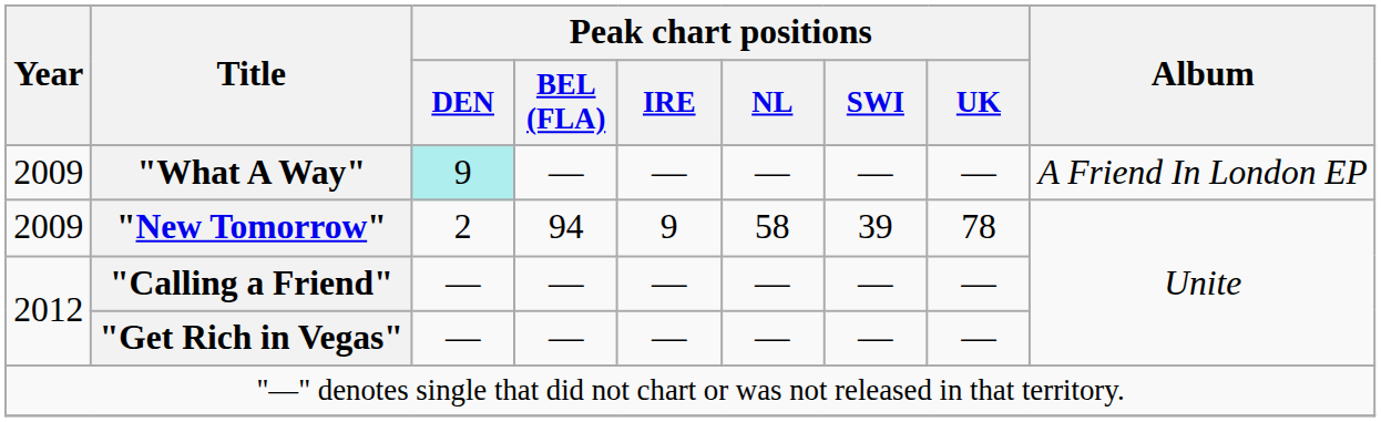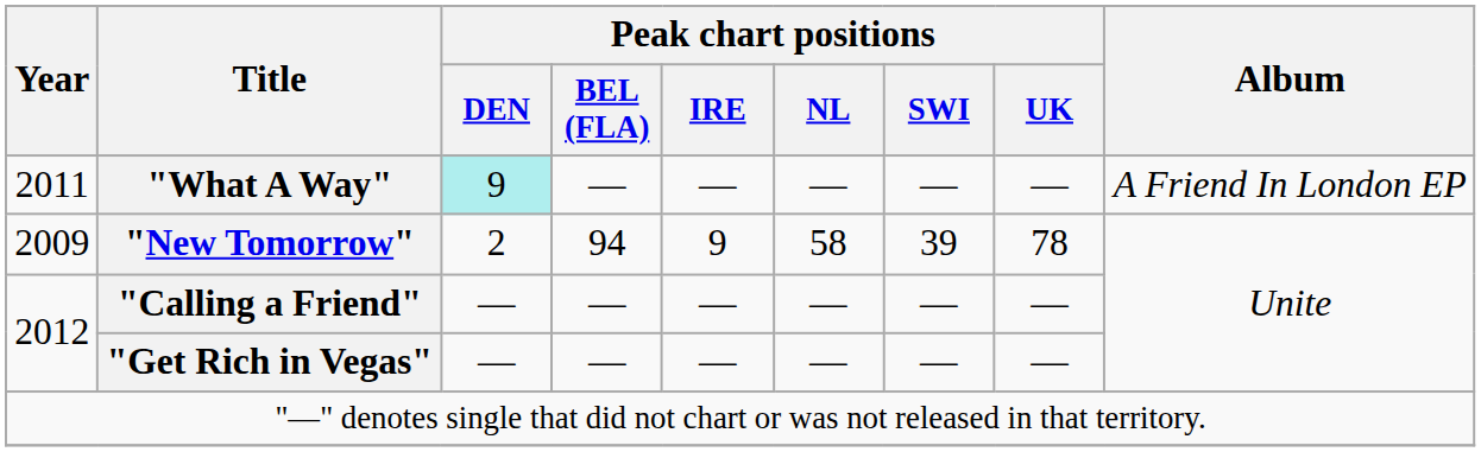"What A Way" | Year: 2009 -> 2011
